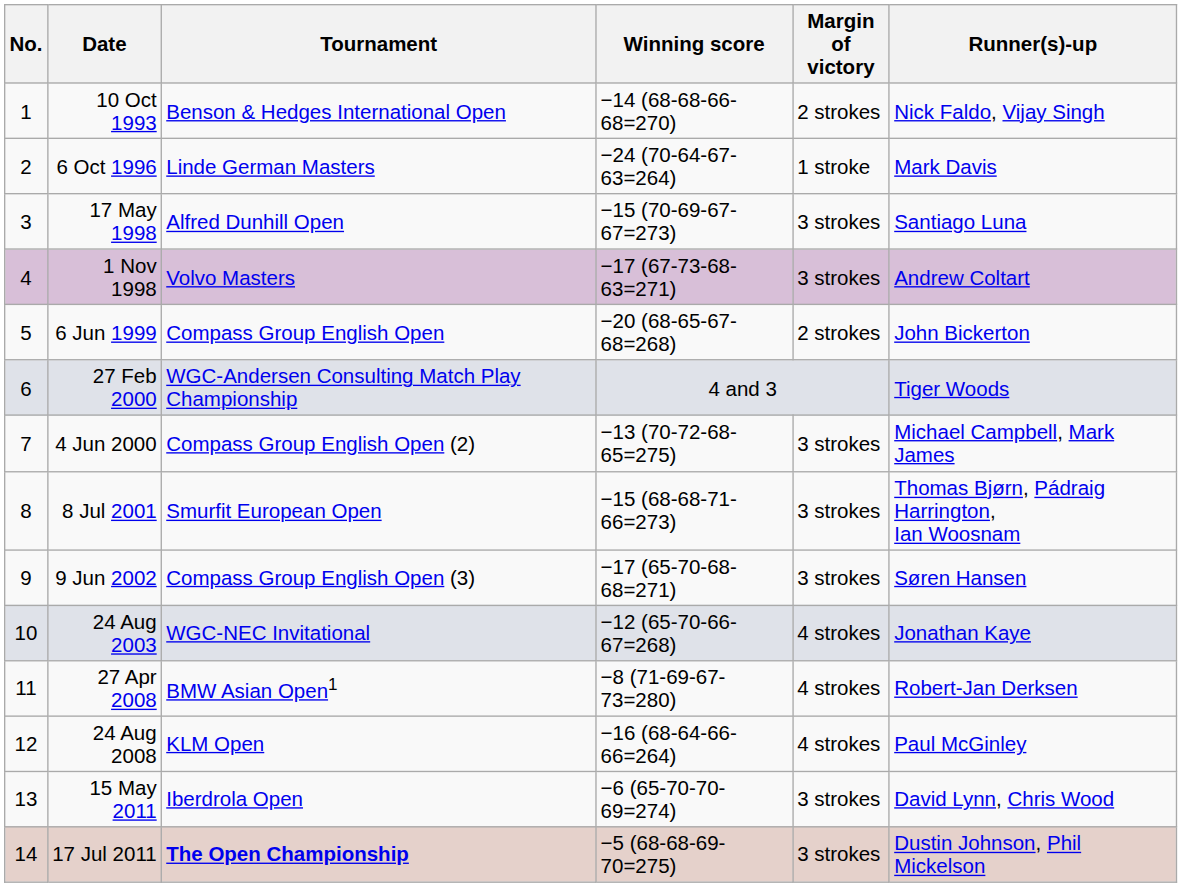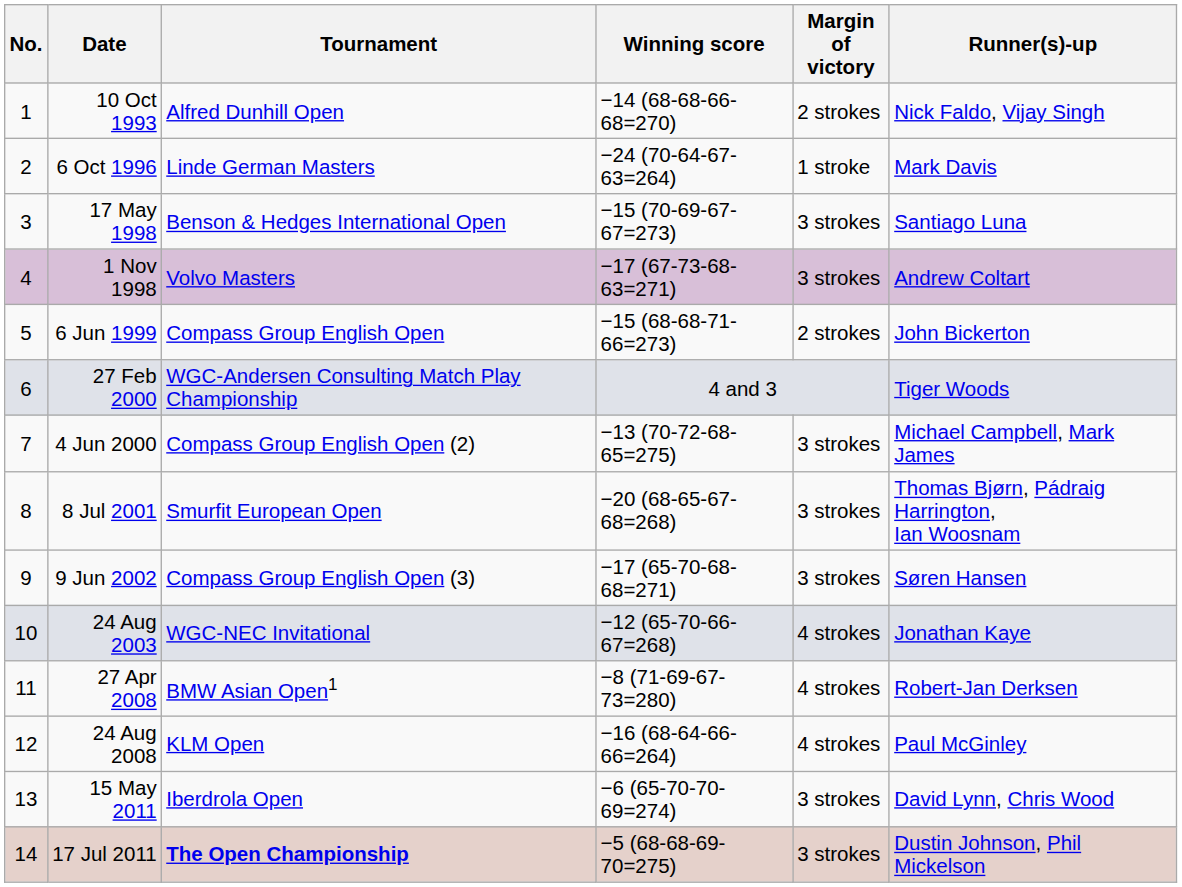10 Oct 1993 | Tournament: Benson & Hedges International Open -> Alfred Dunhill Open
17 May 1998 | Tournament: Alfred Dunhill Open -> Benson & Hedges International Open
6 Jun 1999 | Winning score: −20 (68-65-67-68=268) -> −15 (68-68-71-66=273)
8 Jul 2001 | Winning score: −15 (68-68-71-66=273) -> −20 (68-65-67-68=268)
